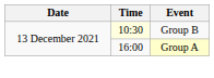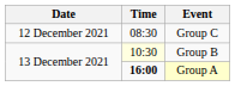+ row: 12 December 2021 | 08:30 | Group C
Group A | Time: normal -> bold
